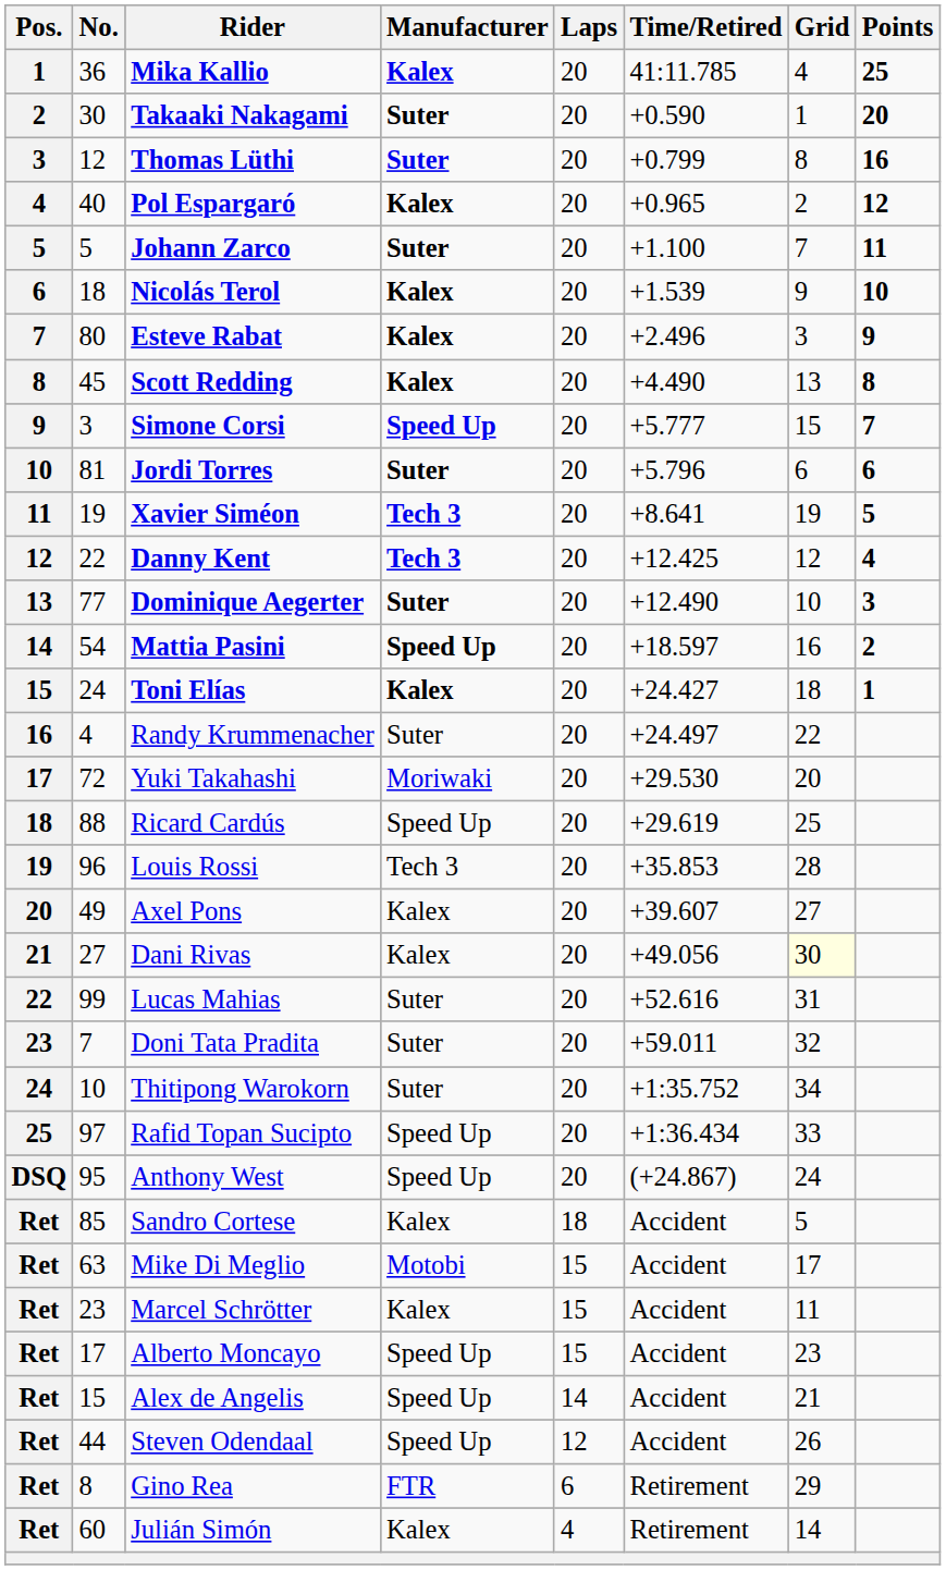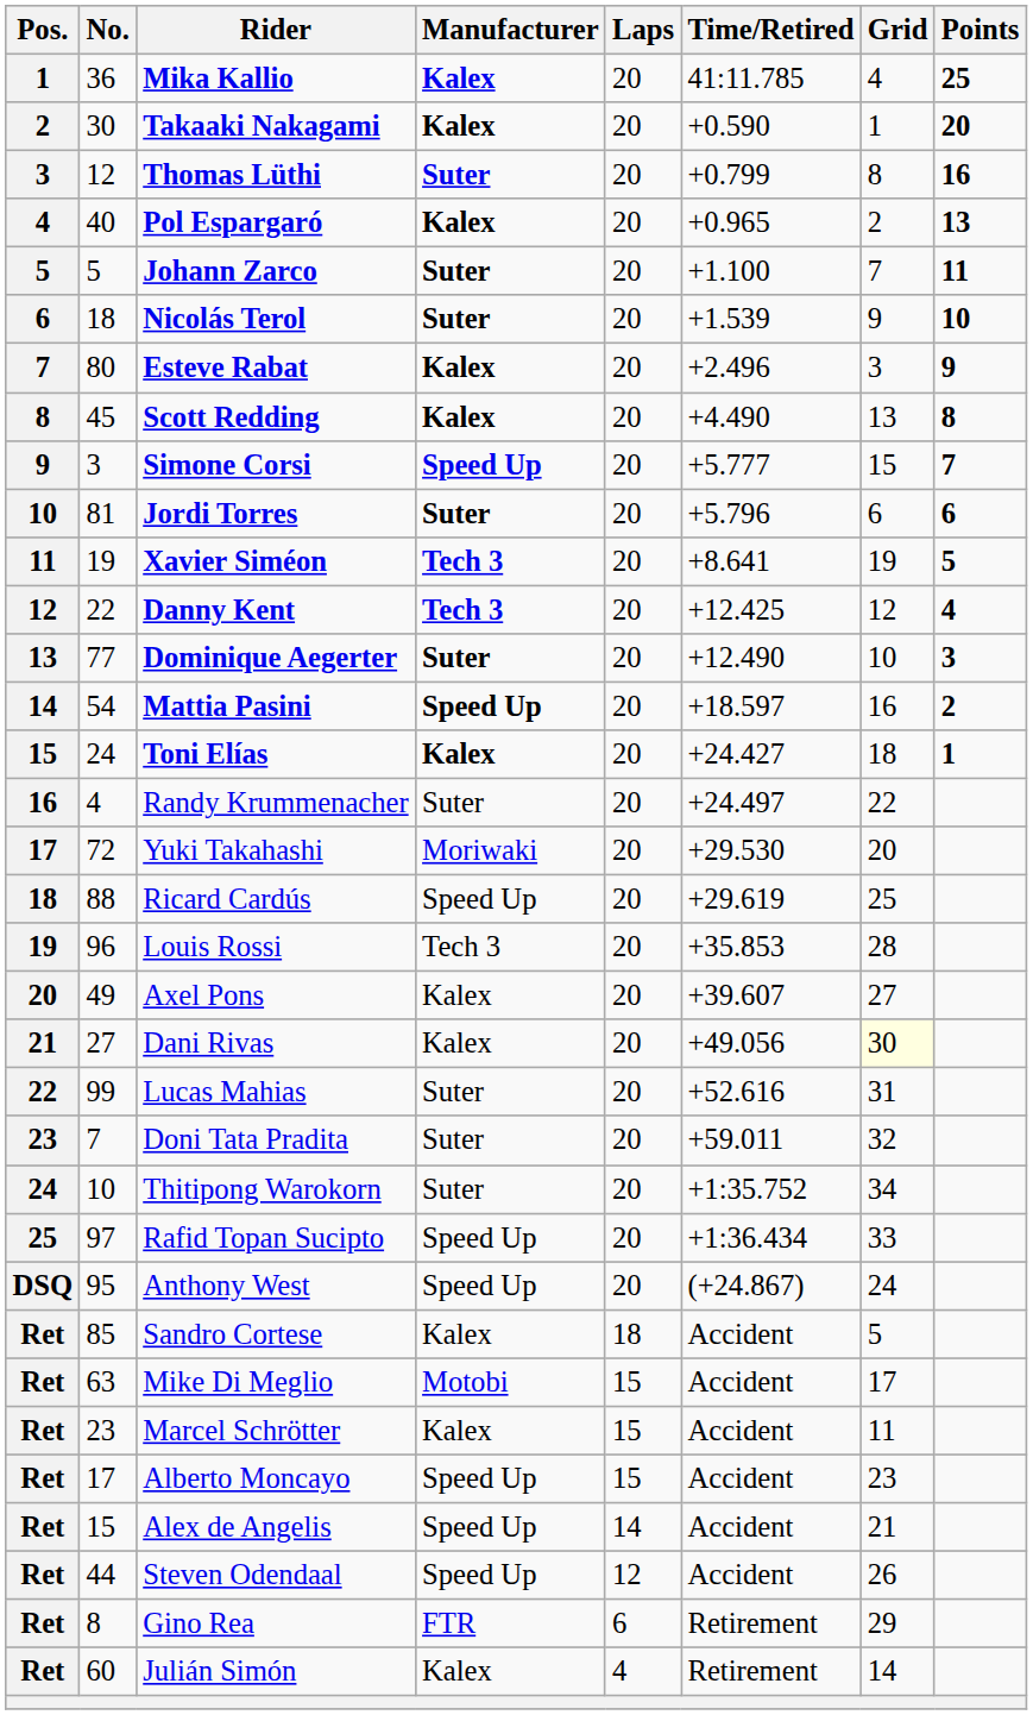Takaaki Nakagami | Manufacturer: Suter -> Kalex
Pol Espargaró | Points: 12 -> 13
Nicolás Terol | Manufacturer: Kalex -> Suter
